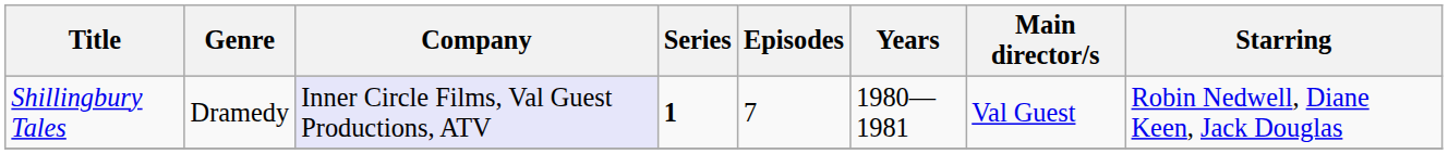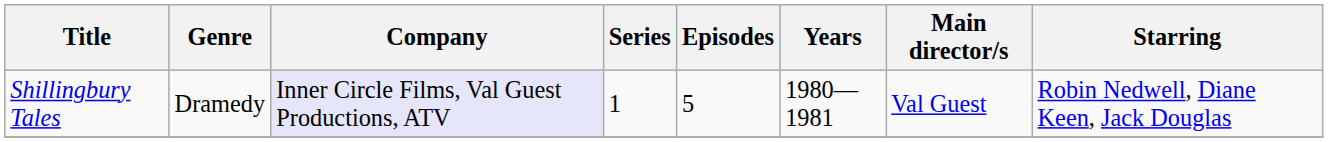Shillingbury Tales | Series: bold -> normal
Shillingbury Tales | Episodes: 7 -> 5
